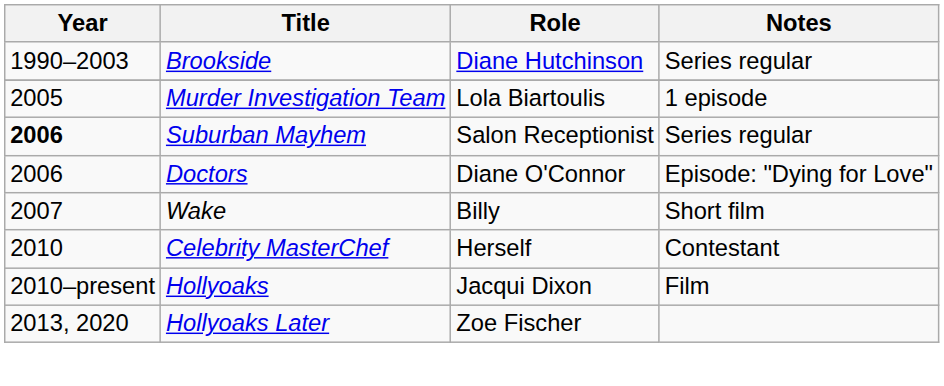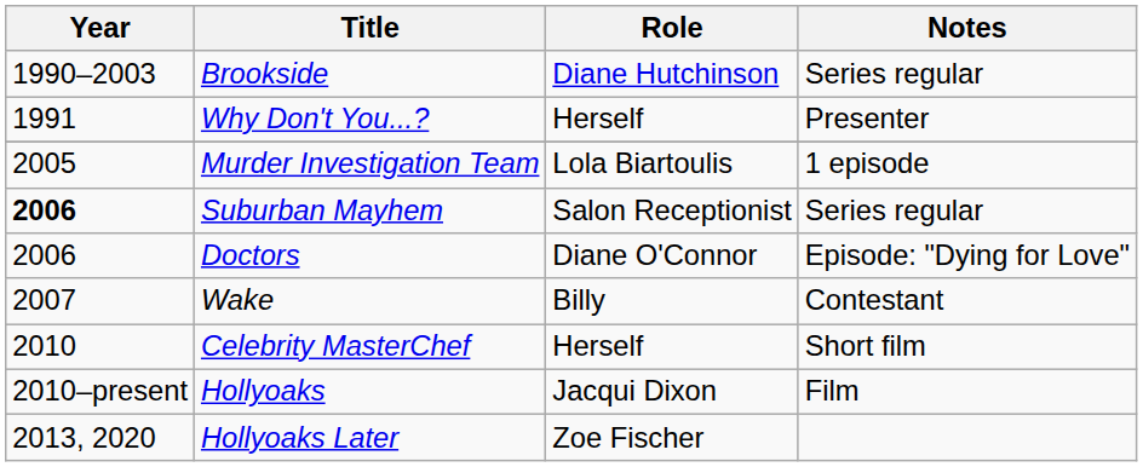+ row: 1991 | Why Don't You...? | Herself | Presenter
Wake | Notes: Short film -> Contestant
Celebrity MasterChef | Notes: Contestant -> Short film
